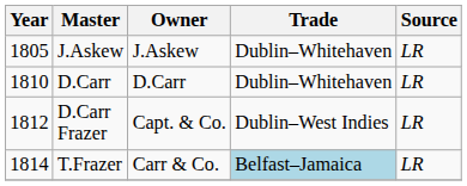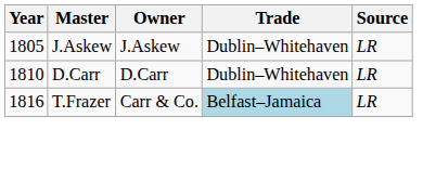- row: 1812 | D.Carr Frazer | Capt. & Co. | Dublin–West Indies | LR
T.Frazer | Year: 1814 -> 1816
